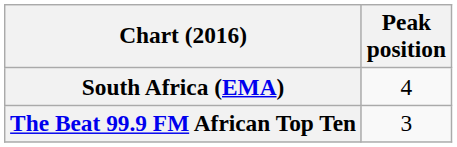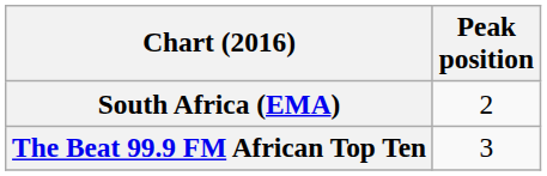South Africa (EMA) | Peak position: 4 -> 2
